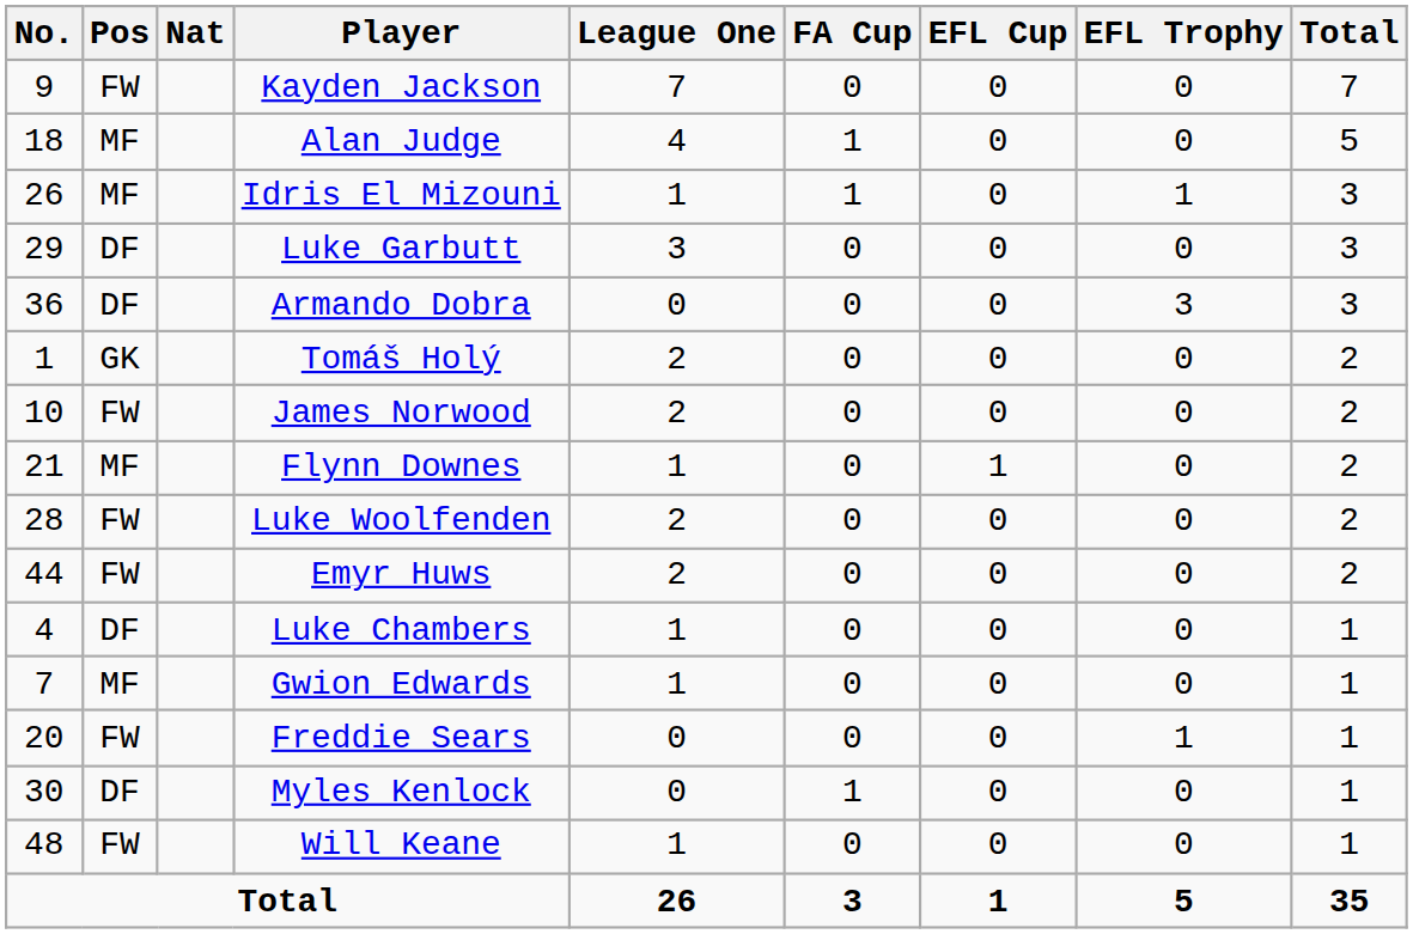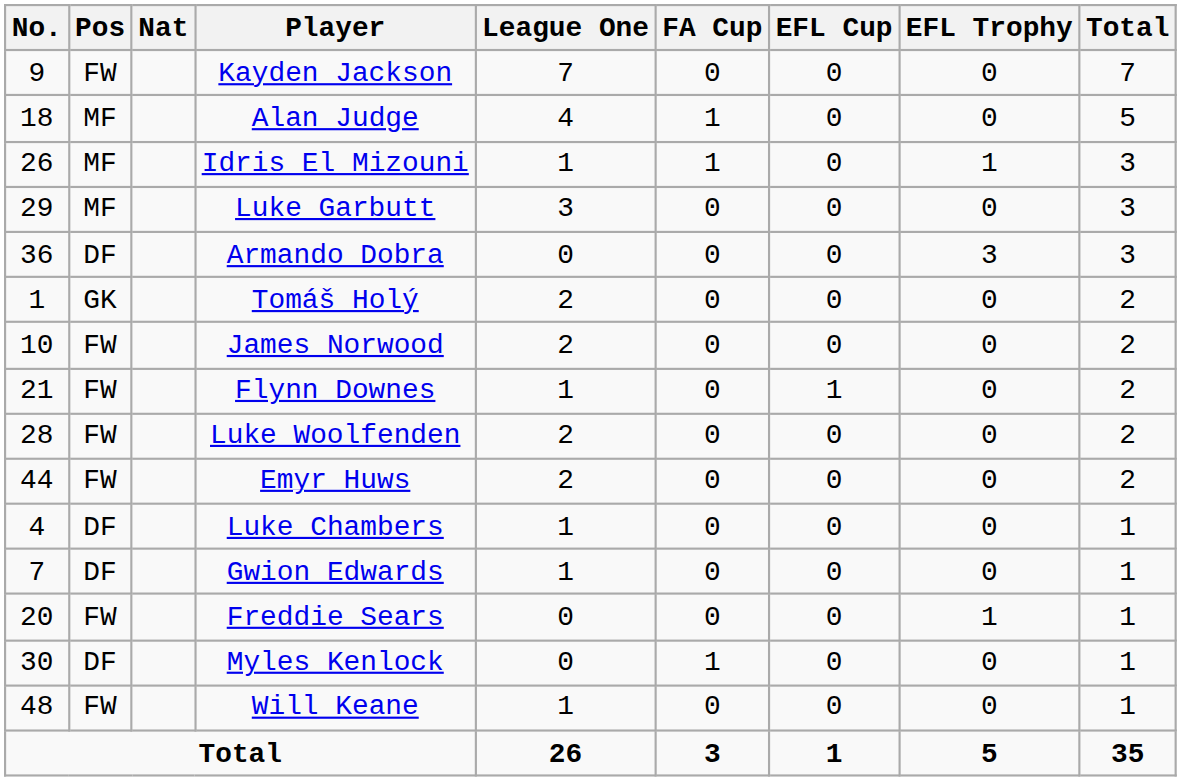Luke Garbutt | Pos: DF -> MF
Flynn Downes | Pos: MF -> FW
Gwion Edwards | Pos: MF -> DF
